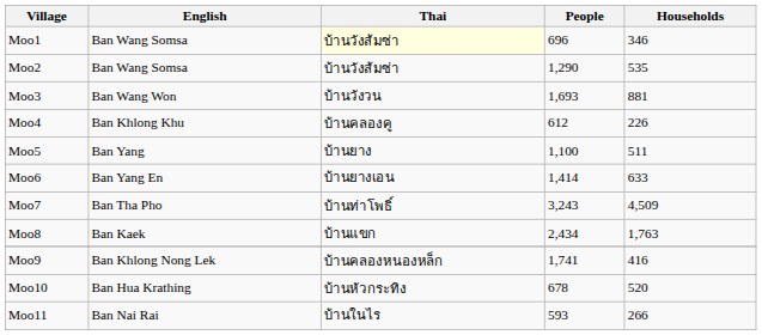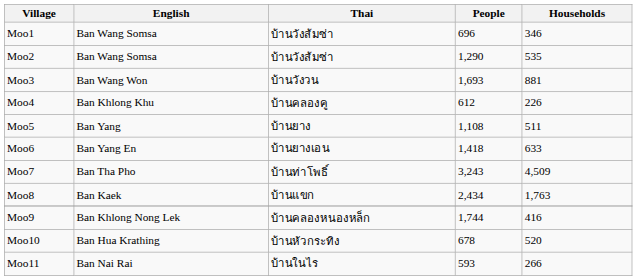Moo1 | Thai: lightyellow background -> no background
Moo5 | People: 1,100 -> 1,108
Moo6 | People: 1,414 -> 1,418
Moo9 | People: 1,741 -> 1,744
